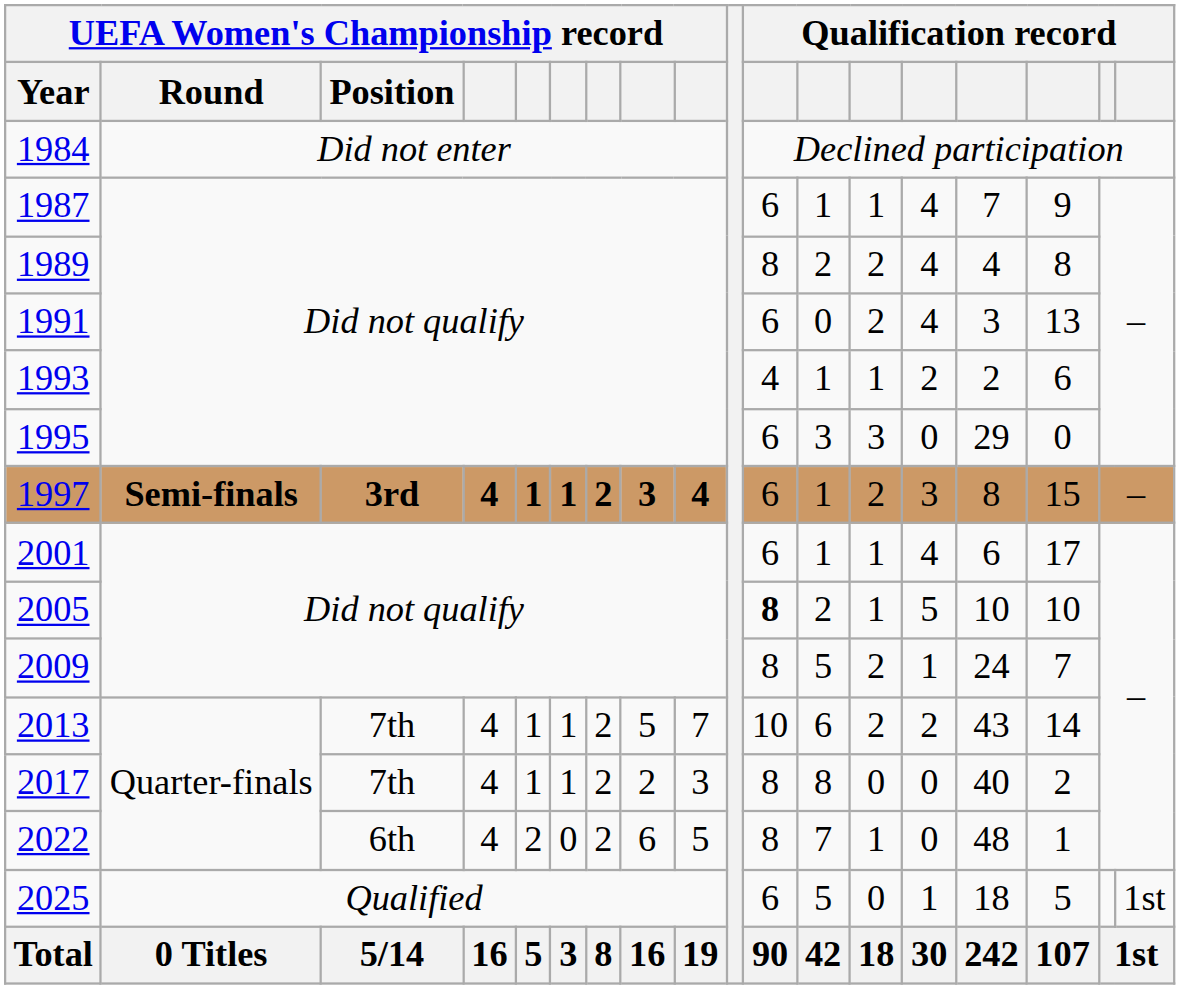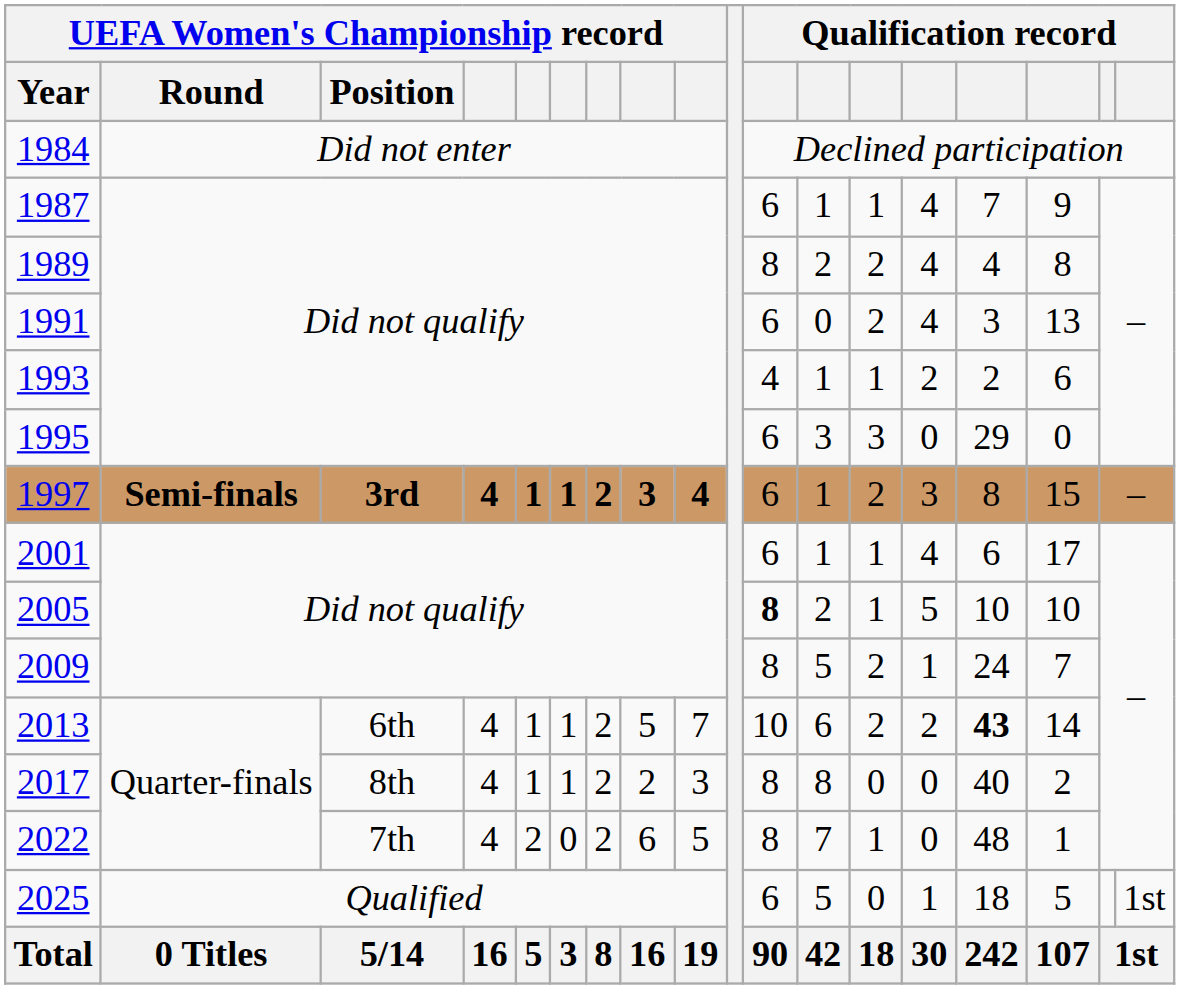2013 | UEFA Women's Championship record / Position: 7th -> 6th
2013 | column 15: normal -> bold
2017 | UEFA Women's Championship record / Position: 7th -> 8th
2022 | UEFA Women's Championship record / Position: 6th -> 7th
